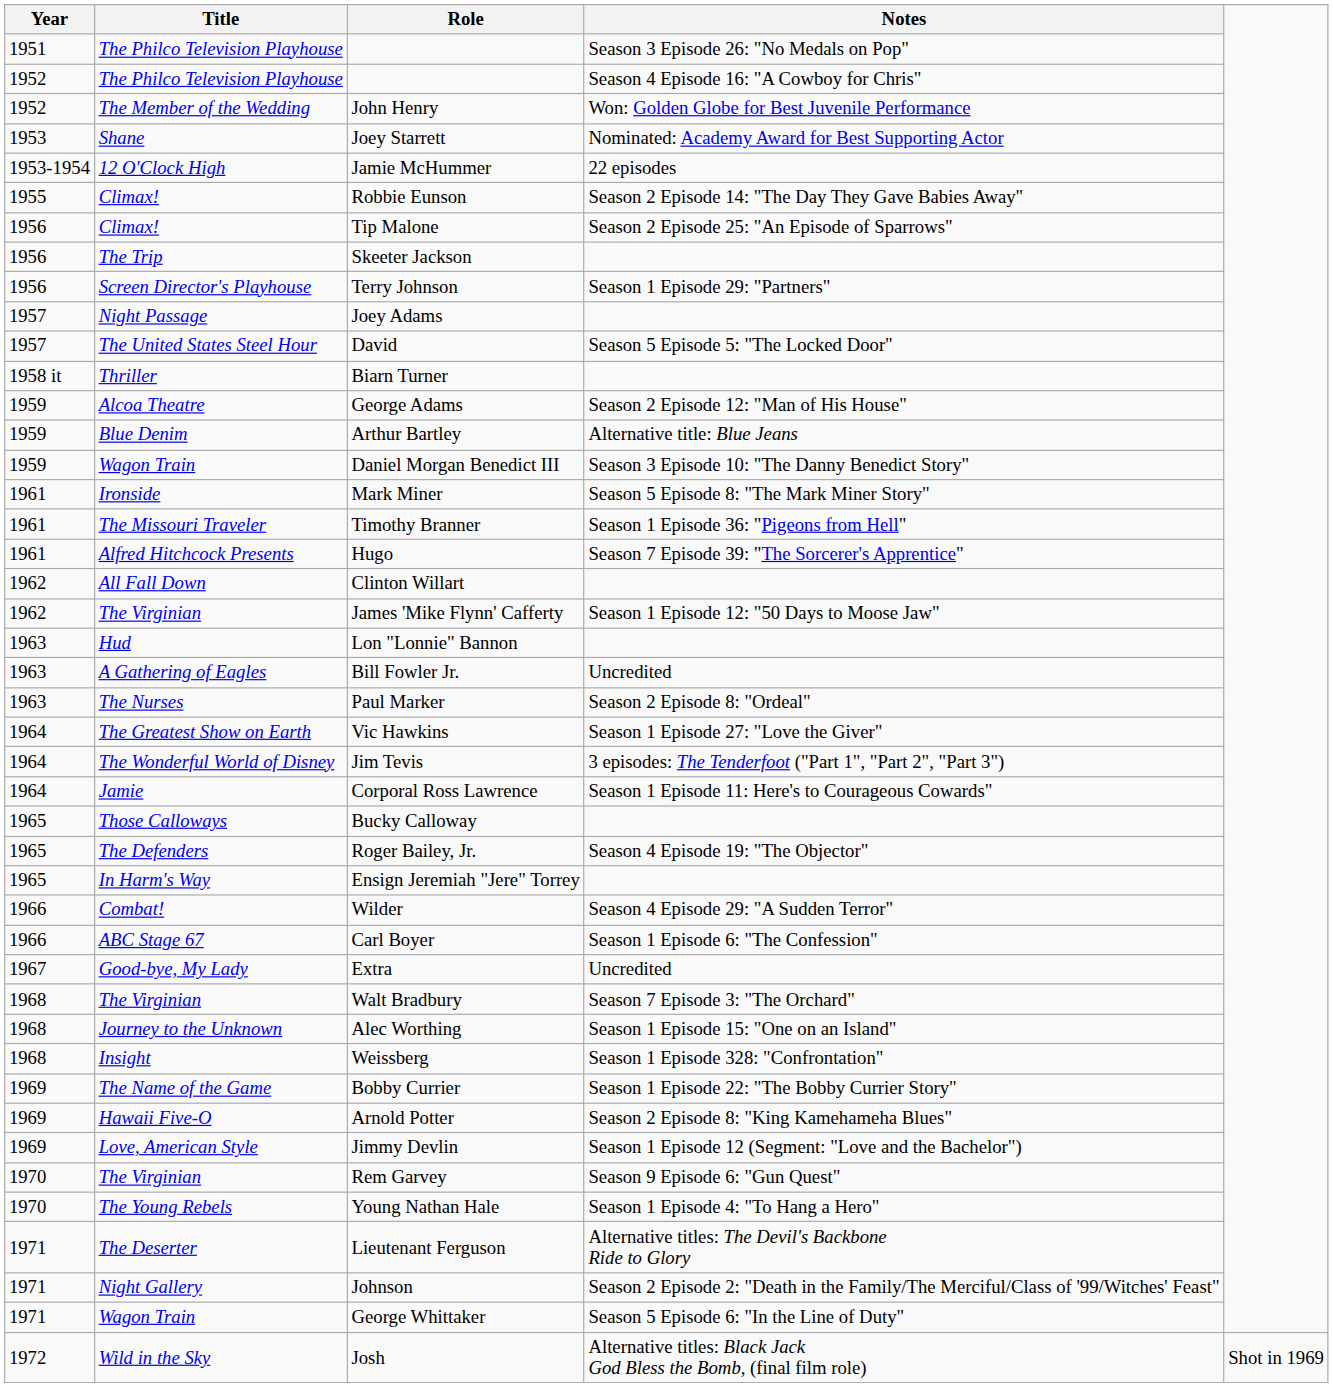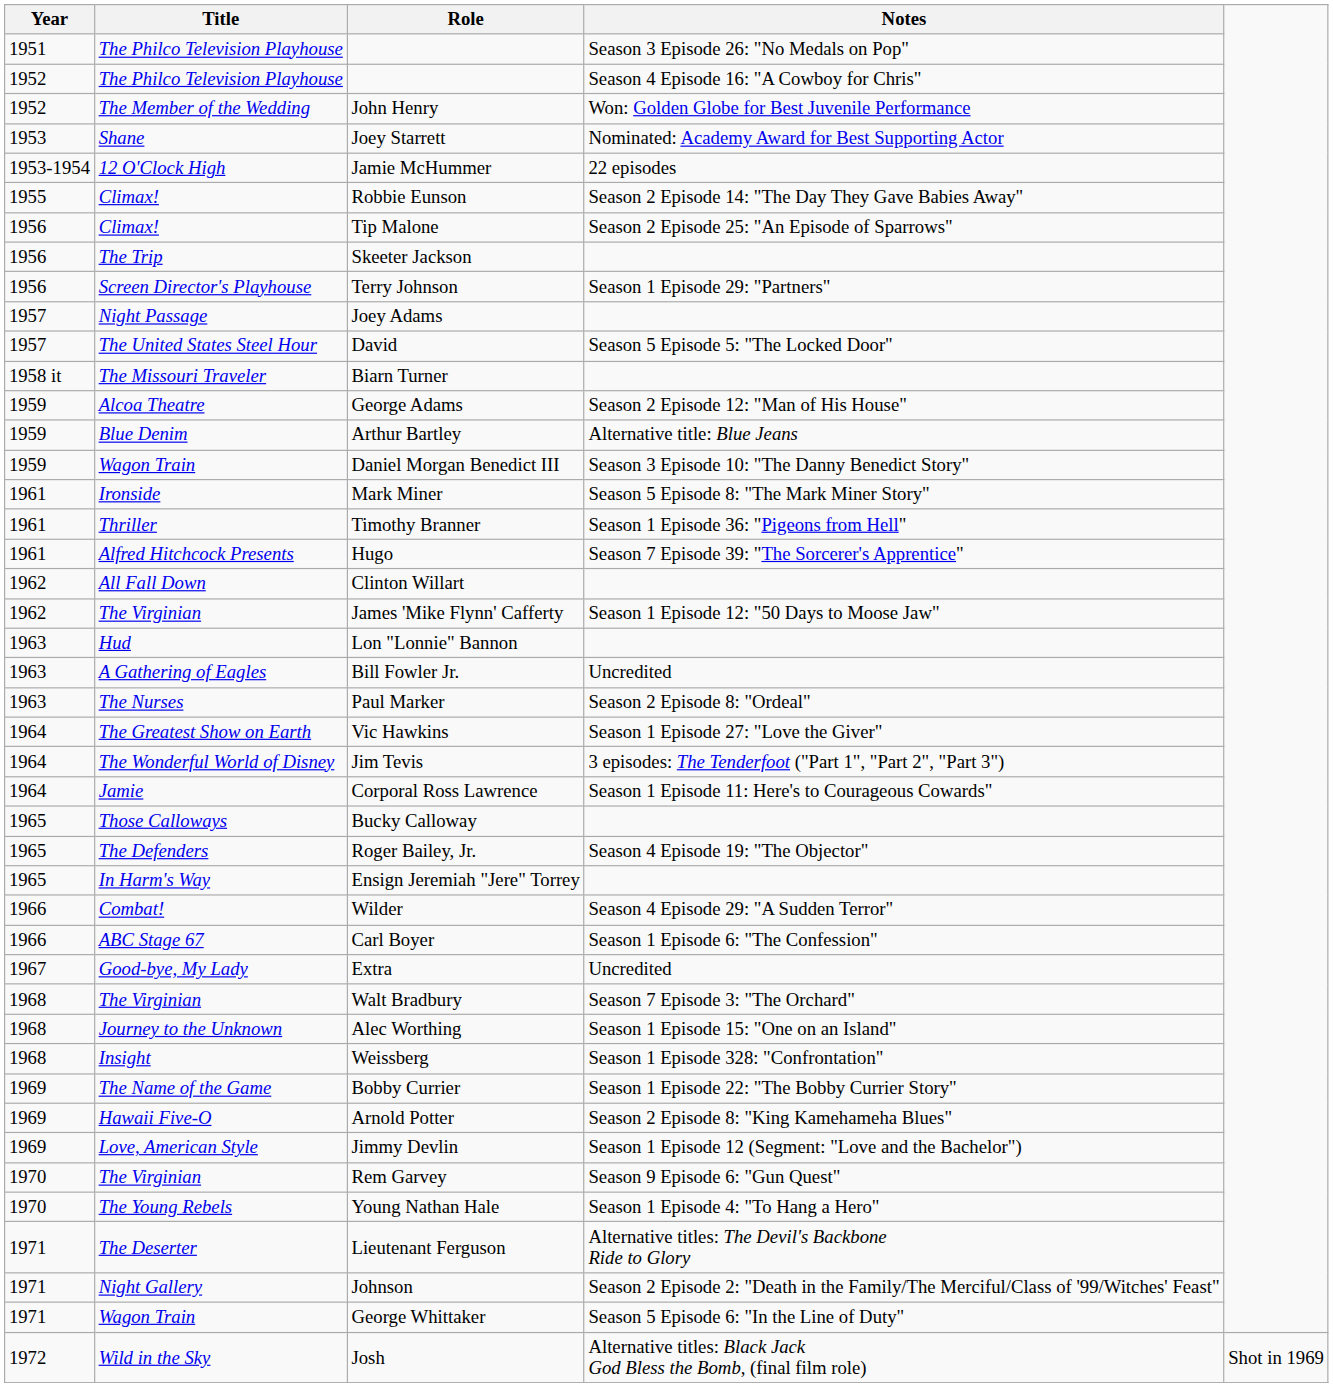Biarn Turner | Title: Thriller -> The Missouri Traveler
Timothy Branner | Title: The Missouri Traveler -> Thriller
